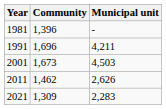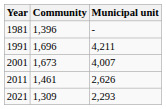2001 | Municipal unit: 4,503 -> 4,007
2011 | Community: 1,462 -> 1,461
2021 | Municipal unit: 2,283 -> 2,293
